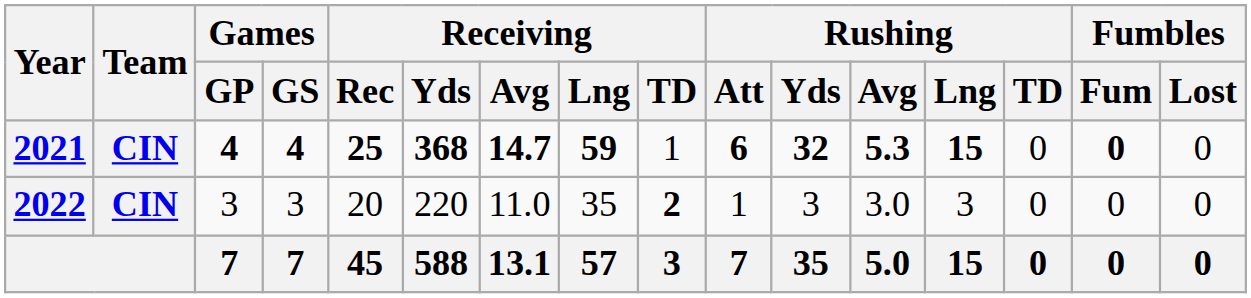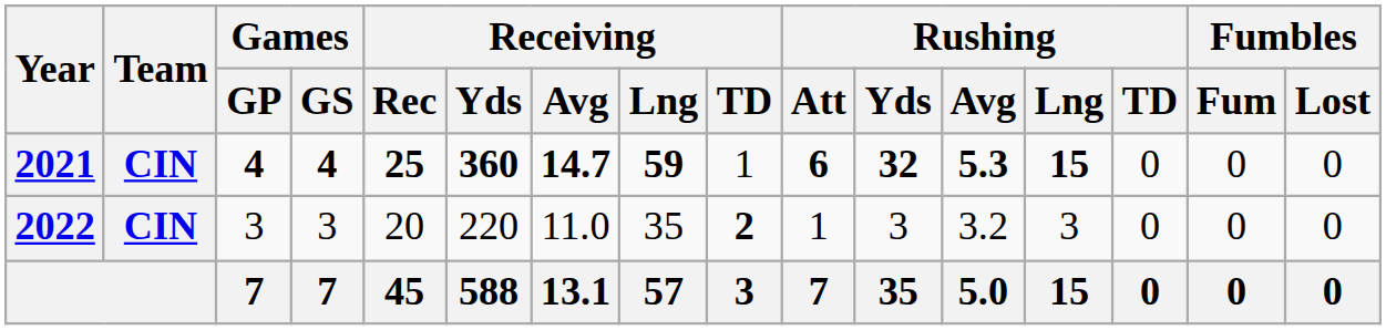2021 | Receiving / Yds: 368 -> 360
2021 | Fumbles / Fum: bold -> normal
2022 | Rushing / Avg: 3.0 -> 3.2
